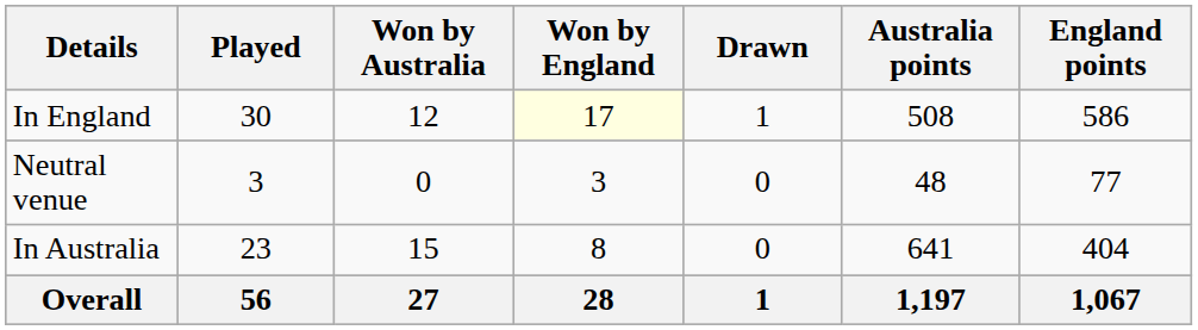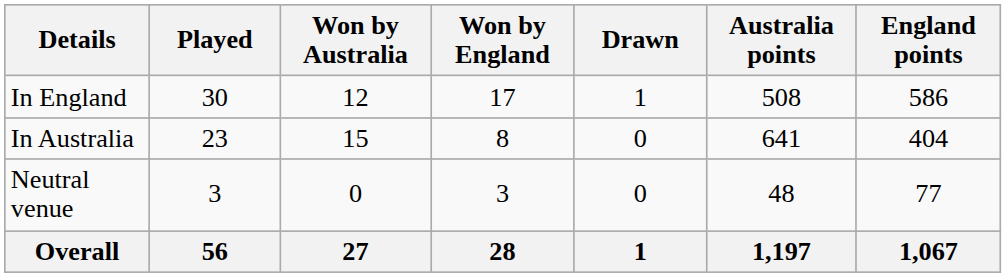In England | Won by England: lightyellow background -> no background
rows swapped: In Australia <-> Neutral venue
